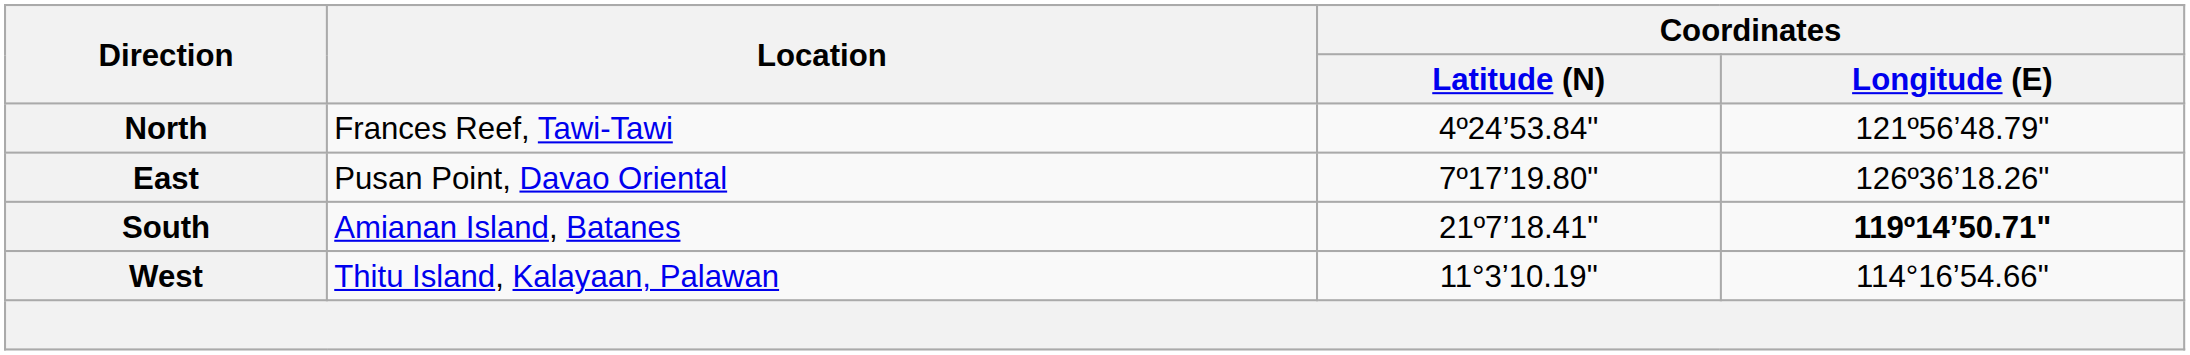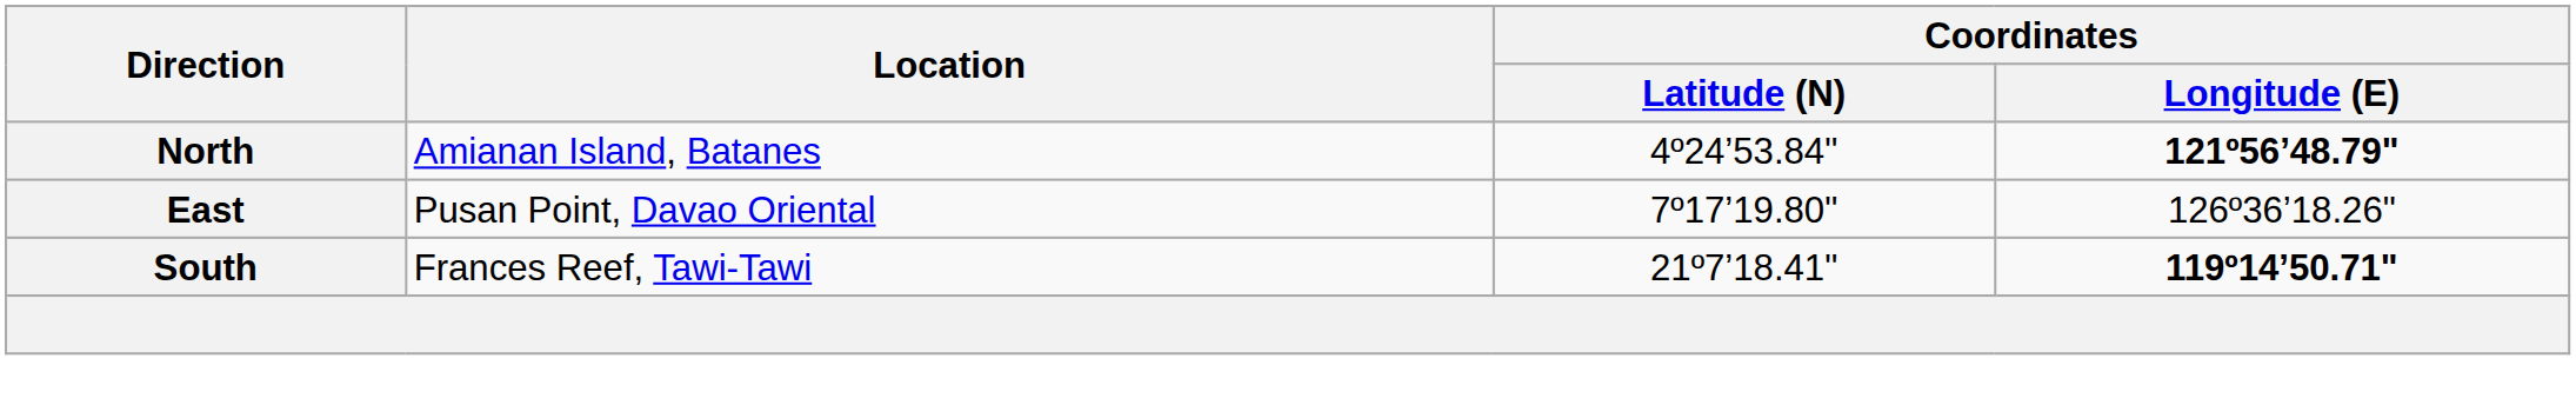North | Location: Frances Reef, Tawi-Tawi -> Amianan Island, Batanes
North | Coordinates / Longitude (E): normal -> bold
South | Location: Amianan Island, Batanes -> Frances Reef, Tawi-Tawi
- row: West | Thitu Island, Kalayaan, Palawan | 11°3’10.19" | 114°16’54.66"
